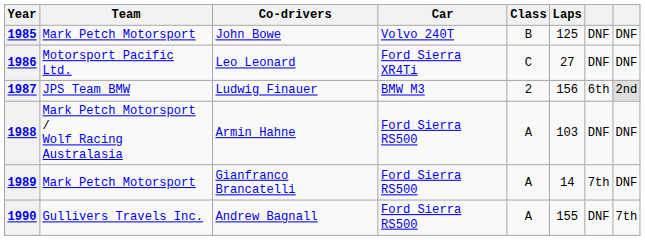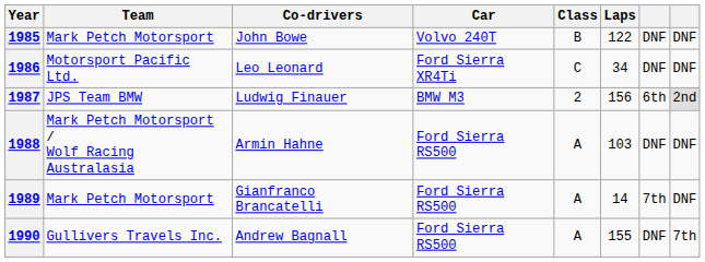1985 | Laps: 125 -> 122
1986 | Laps: 27 -> 34
